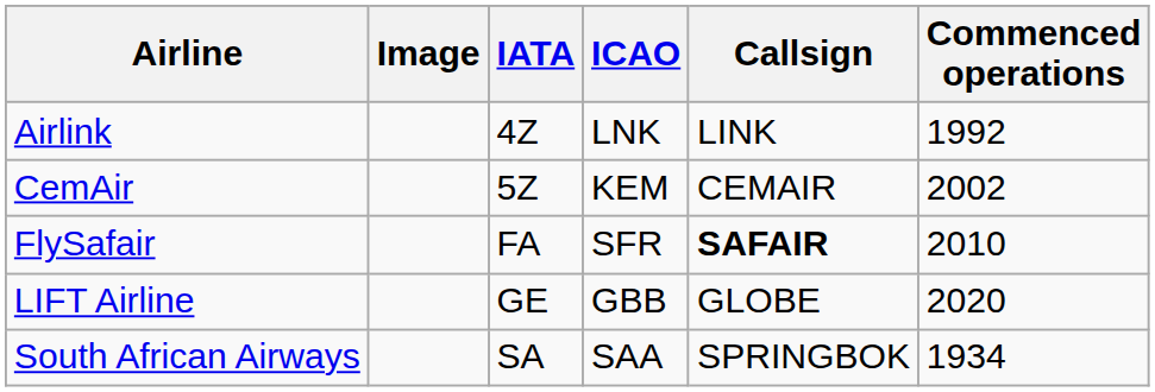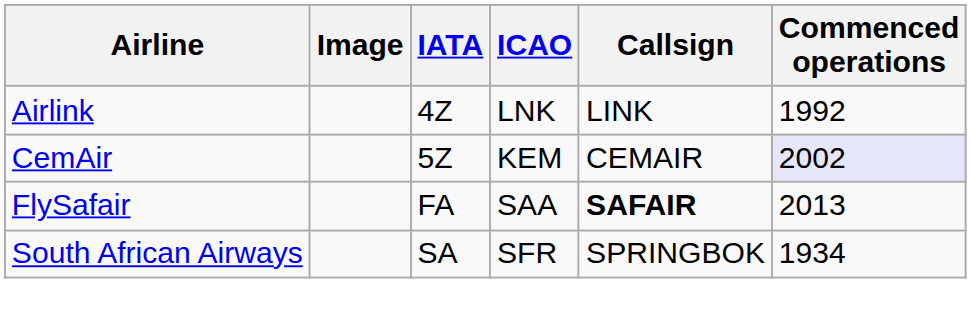CemAir | Commenced operations: no background -> lavender background
FlySafair | ICAO: SFR -> SAA
FlySafair | Commenced operations: 2010 -> 2013
- row: LIFT Airline | GE | GBB | GLOBE | 2020
South African Airways | ICAO: SAA -> SFR
